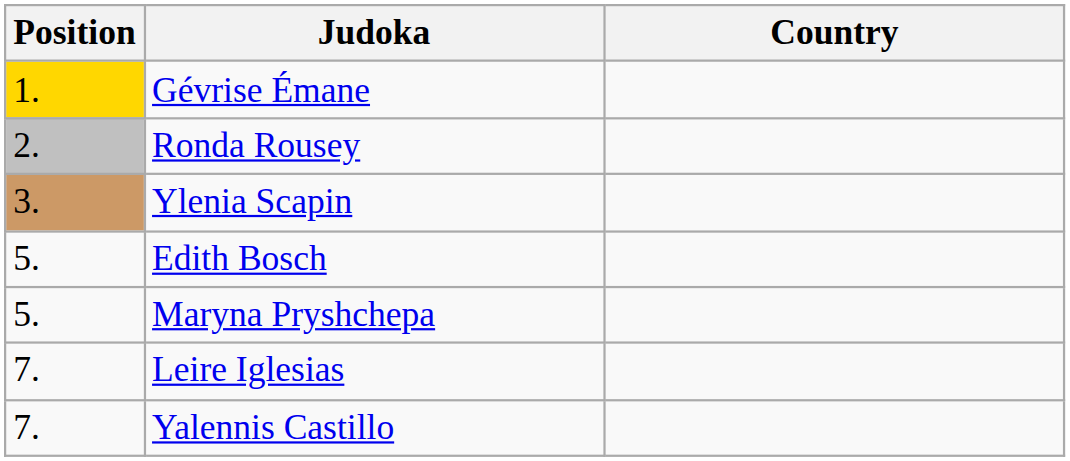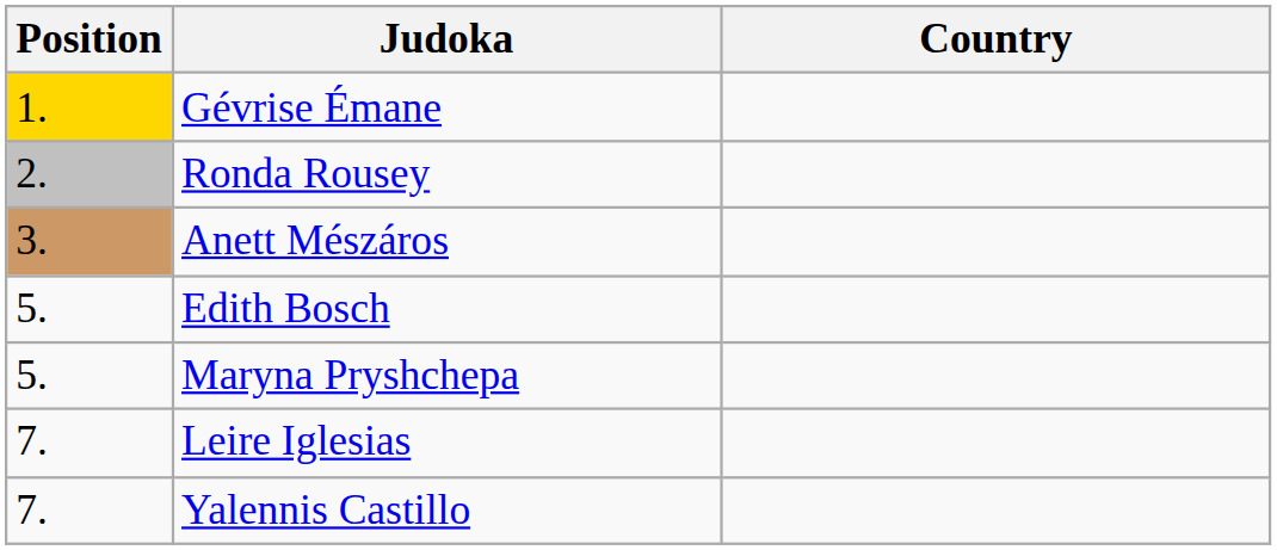- row: 3. | Ylenia Scapin
+ row: 3. | Anett Mészáros
